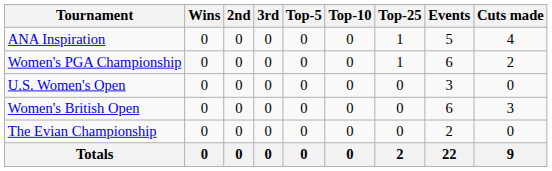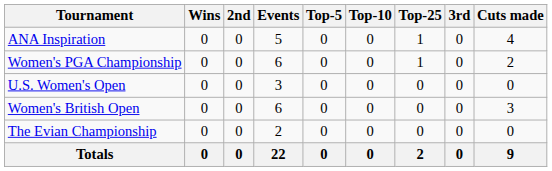columns swapped: 3rd <-> Events
